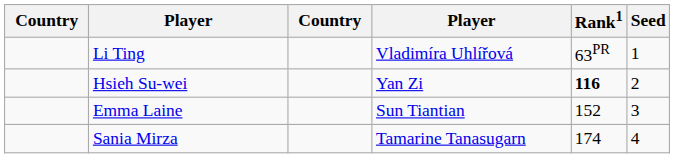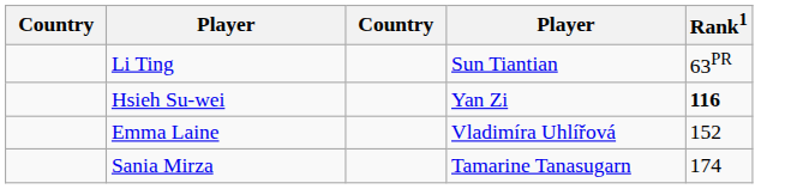- column: Seed | 1 | 2 | 3 | 4
Li Ting | column 4: Vladimíra Uhlířová -> Sun Tiantian
Emma Laine | column 4: Sun Tiantian -> Vladimíra Uhlířová
